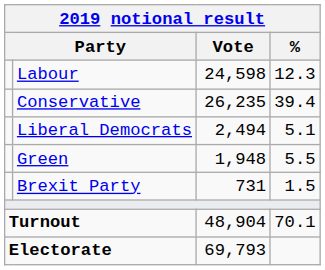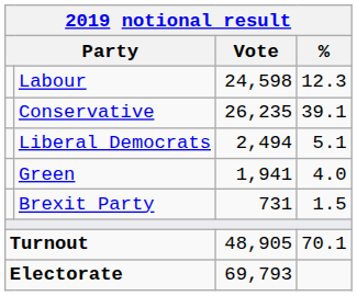Conservative | %: 39.4 -> 39.1
Green | Vote: 1,948 -> 1,941
Green | %: 5.5 -> 4.0
Turnout | Vote: 48,904 -> 48,905
